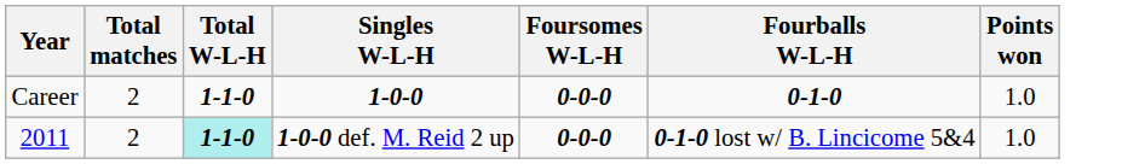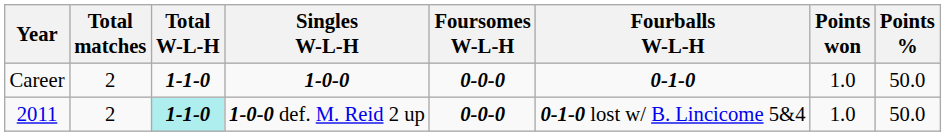+ column: Points % | 50.0 | 50.0
